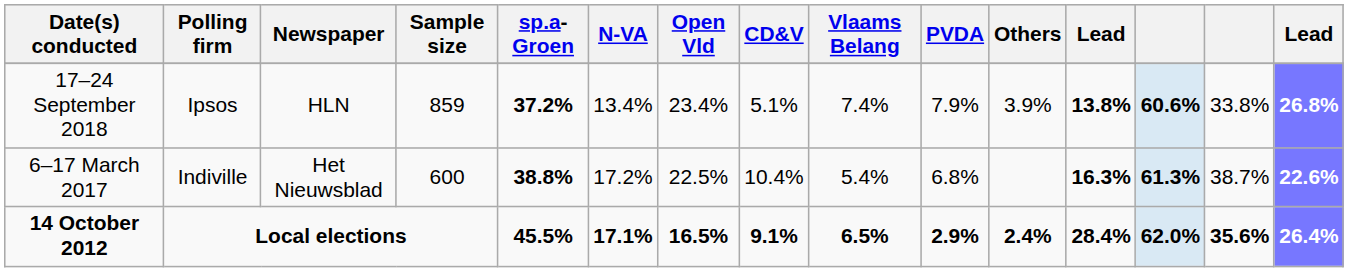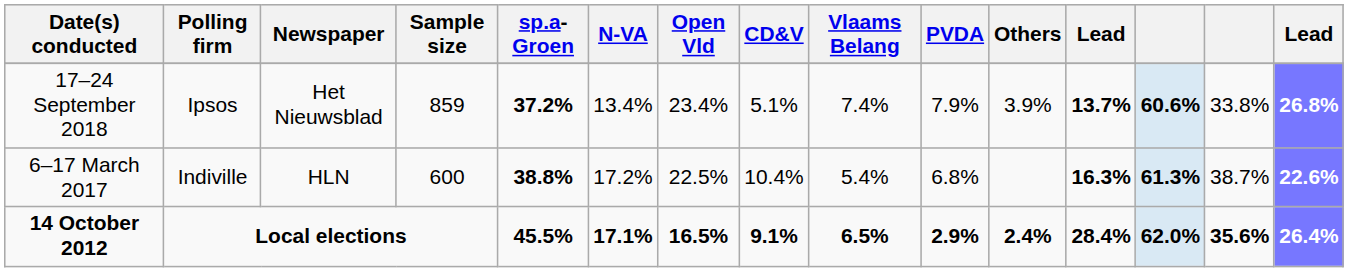17–24 September 2018 | Newspaper: HLN -> Het Nieuwsblad
17–24 September 2018 | column 12: 13.8% -> 13.7%
6–17 March 2017 | Newspaper: Het Nieuwsblad -> HLN
